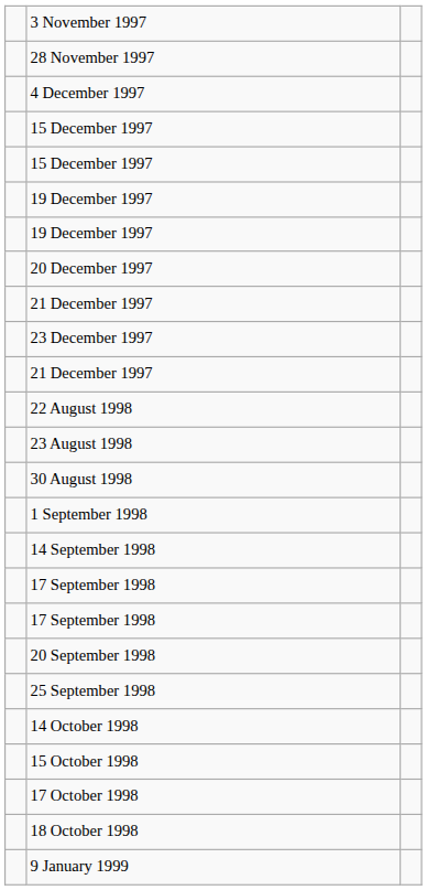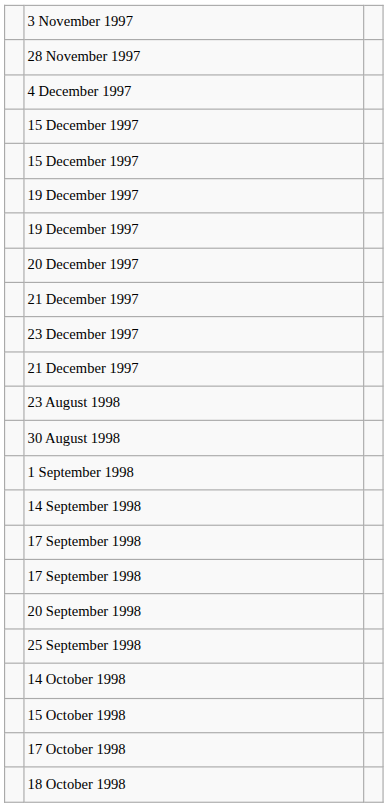- row: 22 August 1998
- row: 9 January 1999
